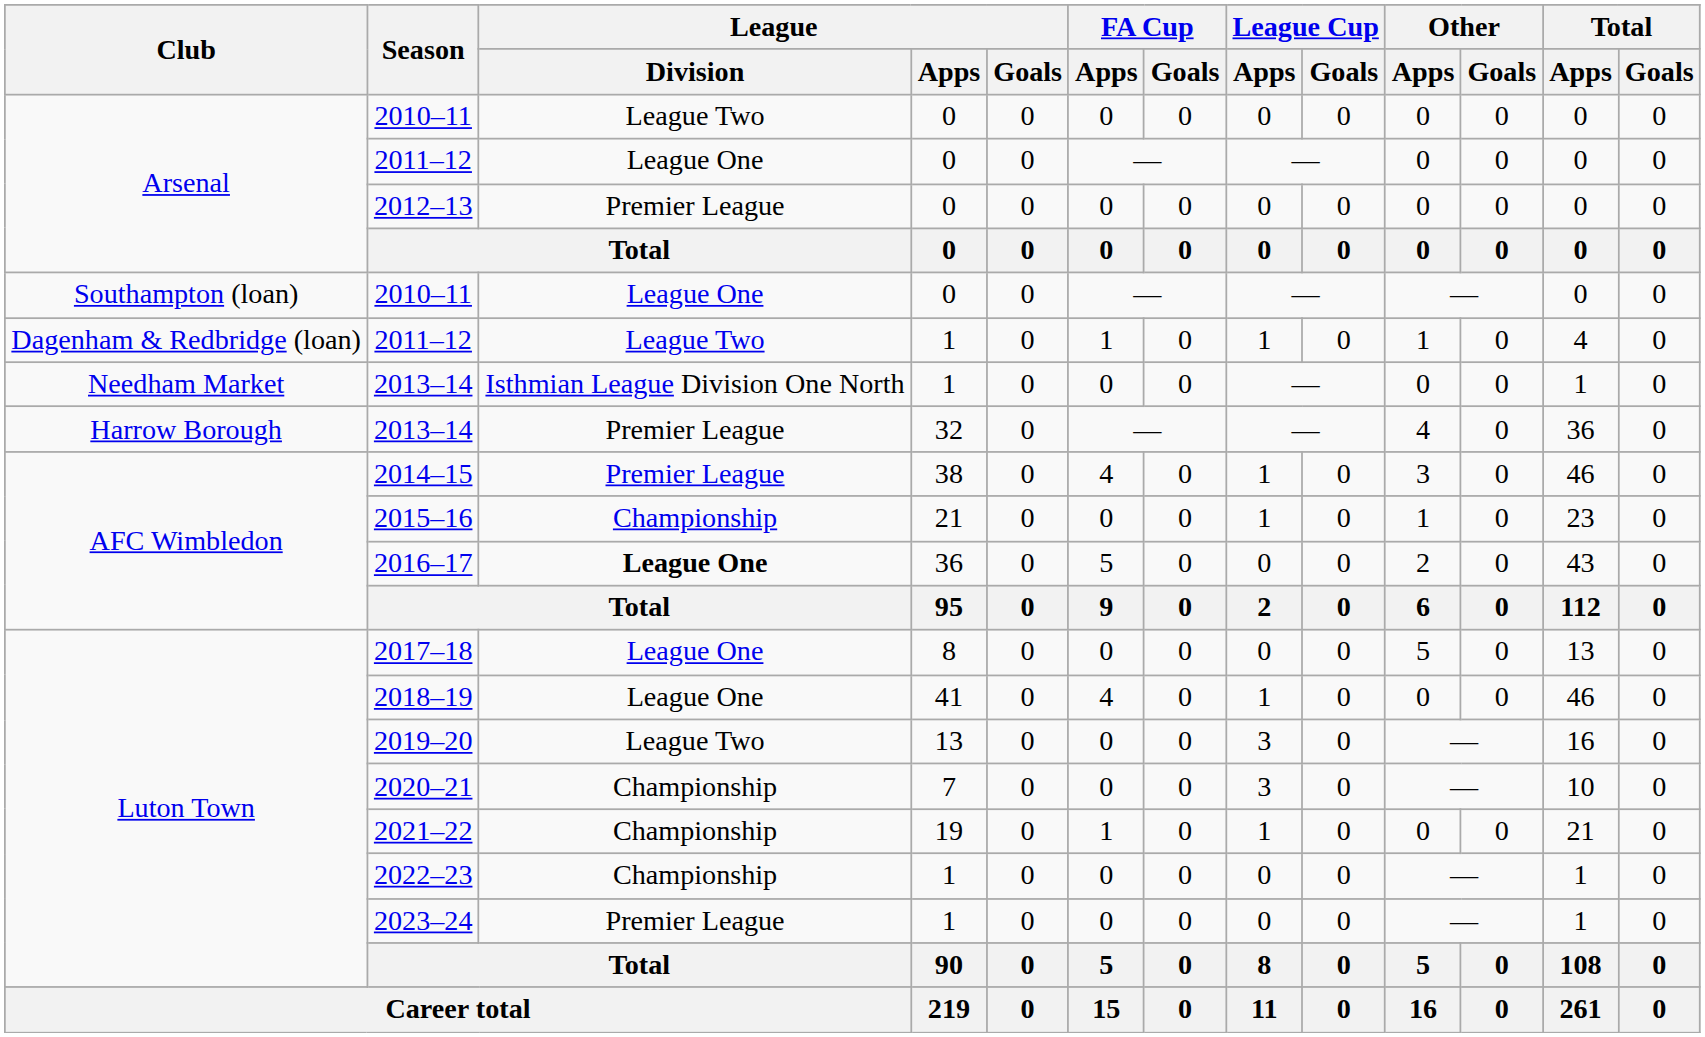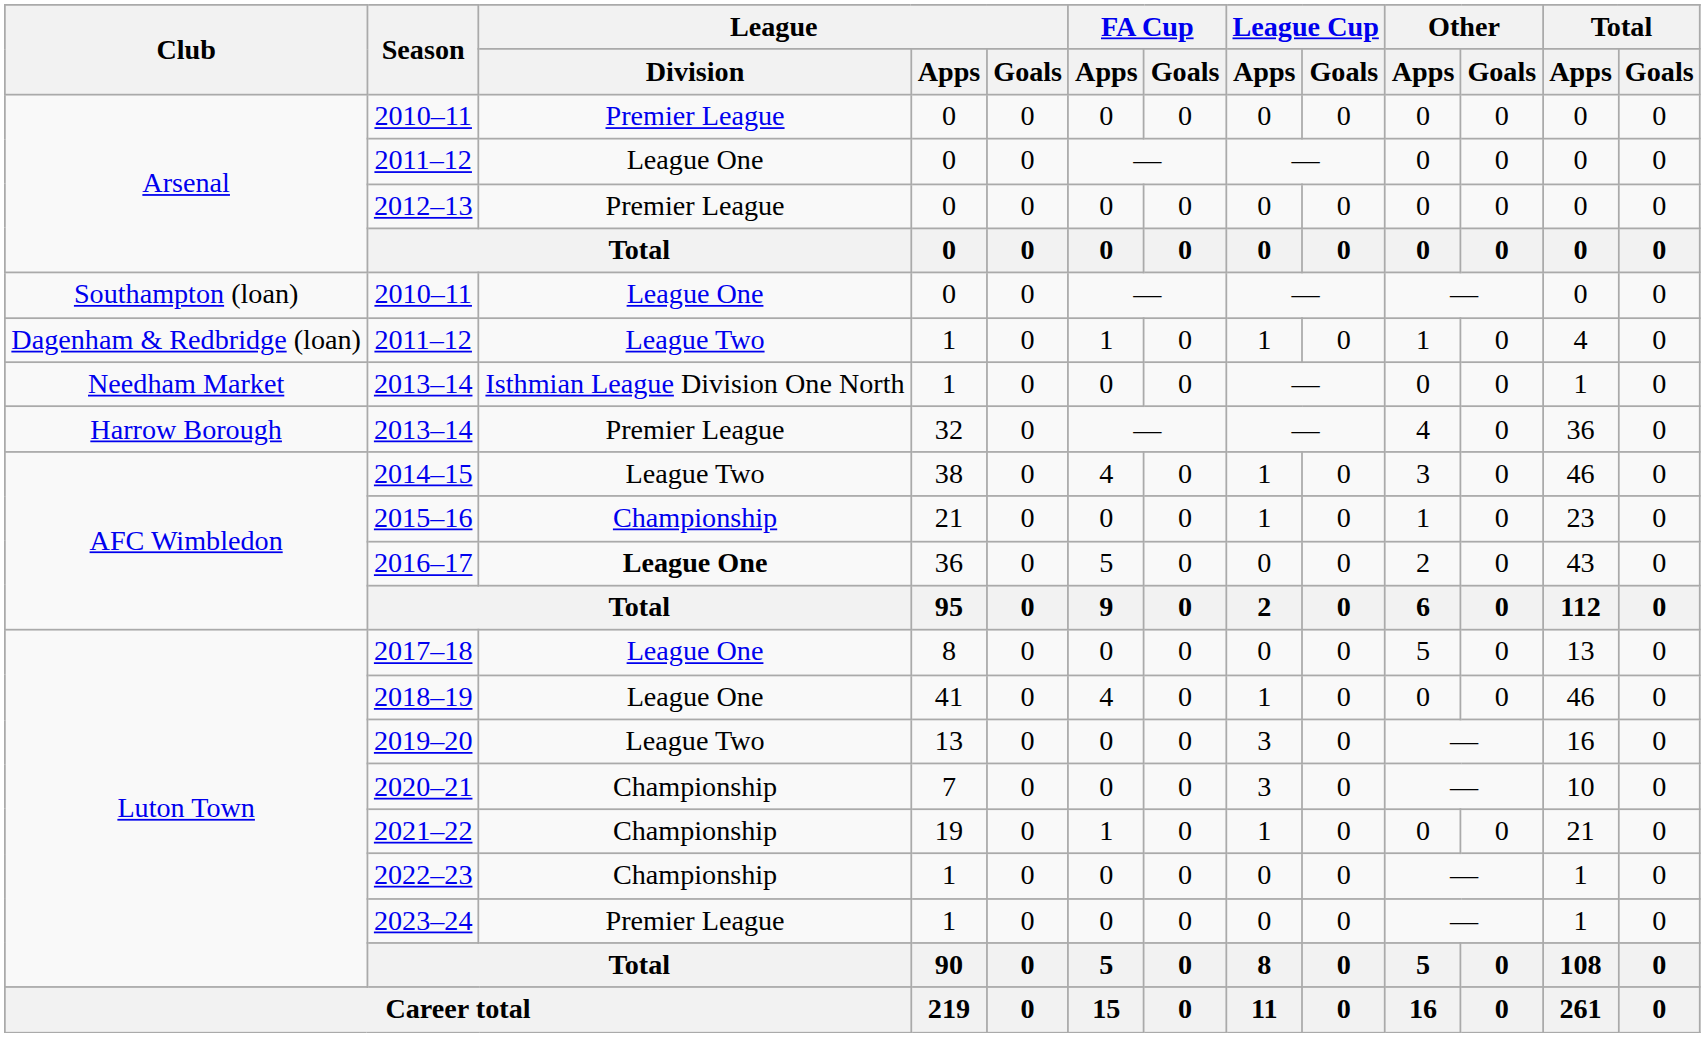Arsenal / 2010–11 | League / Division: League Two -> Premier League
2014–15 | League / Division: Premier League -> League Two
